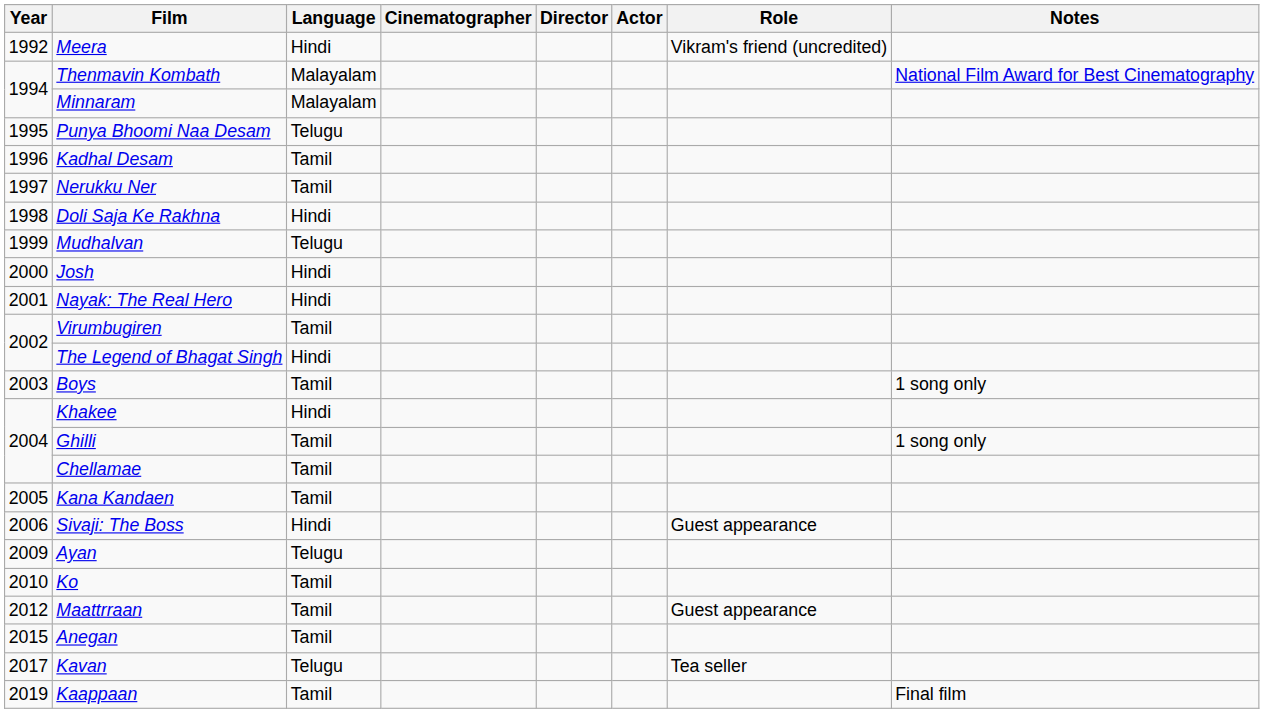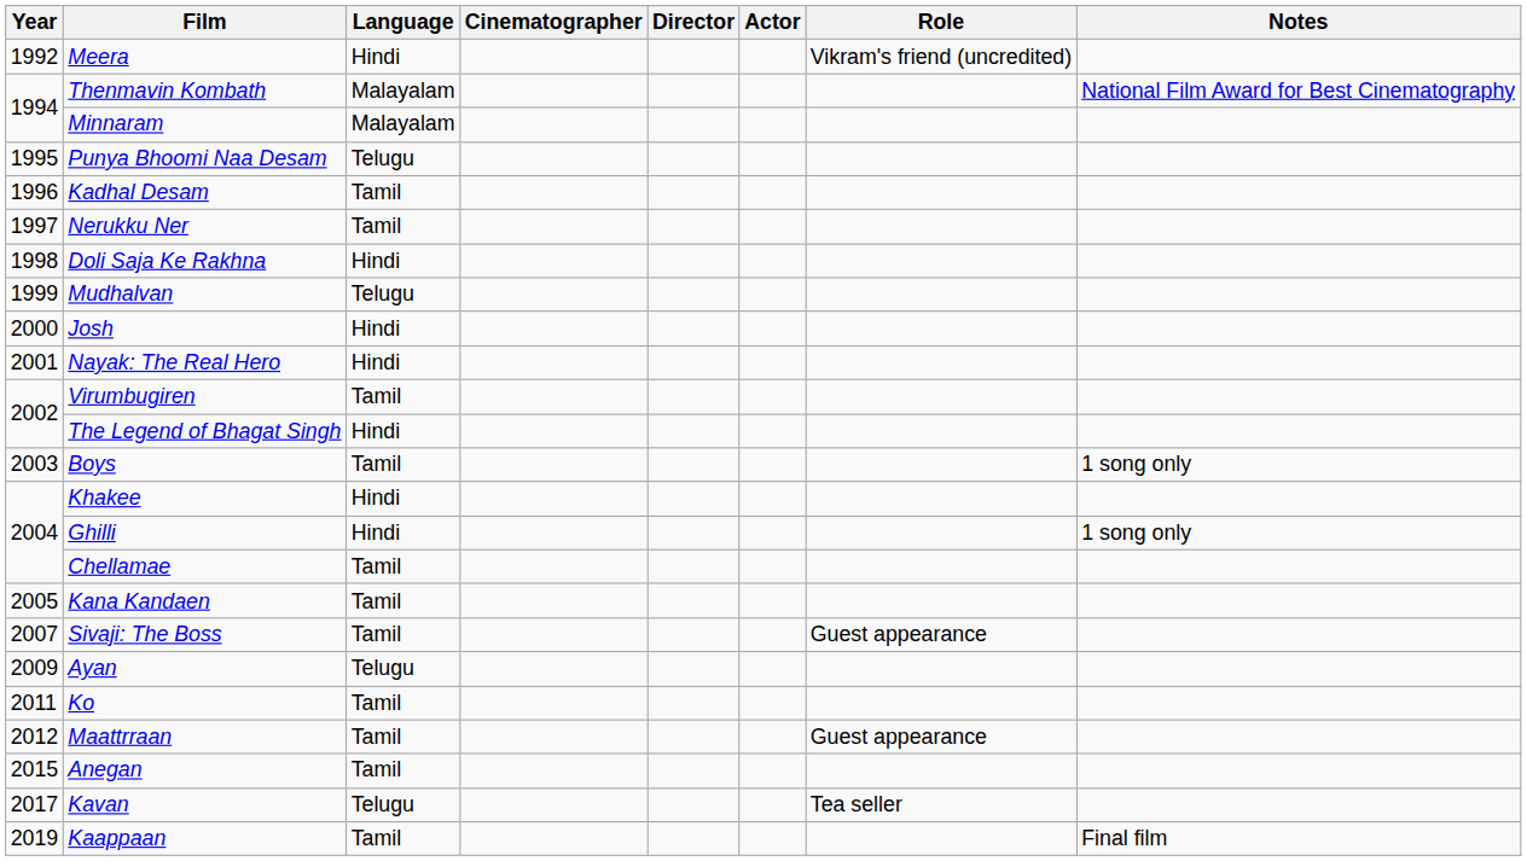Ghilli | Language: Tamil -> Hindi
Sivaji: The Boss | Year: 2006 -> 2007
Sivaji: The Boss | Language: Hindi -> Tamil
Ko | Year: 2010 -> 2011
